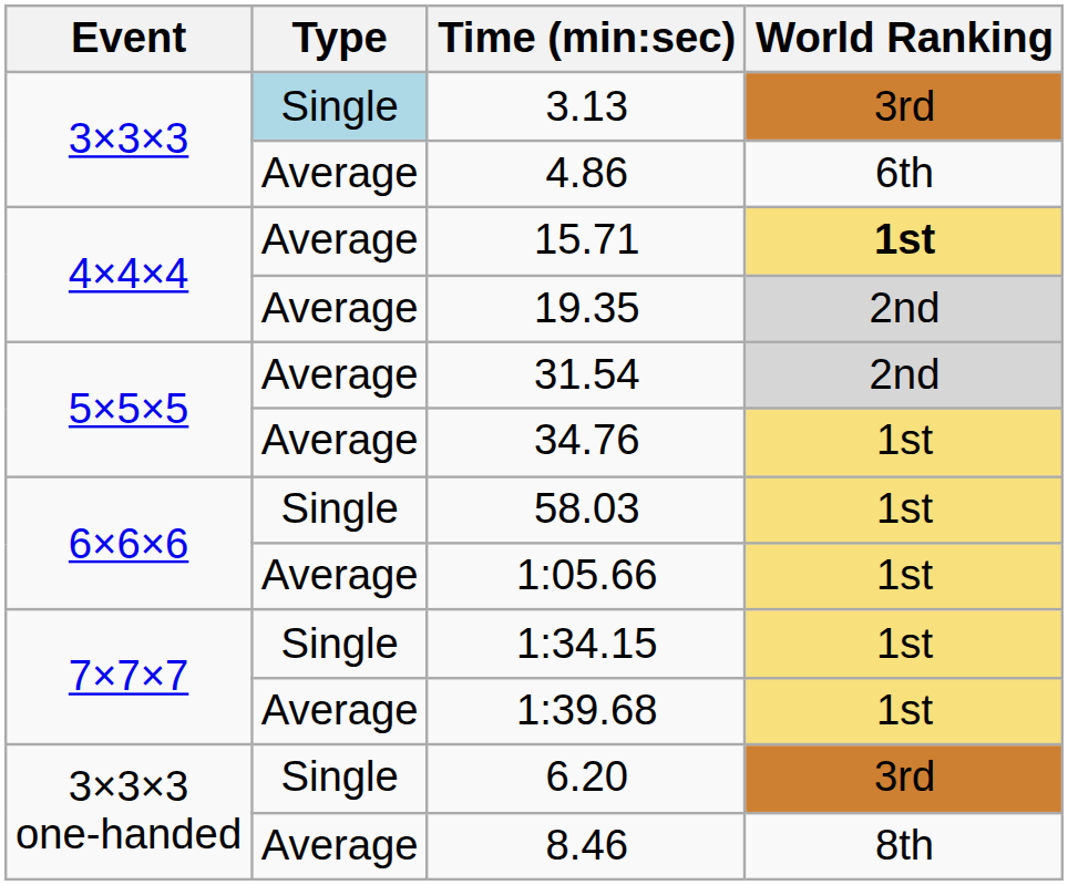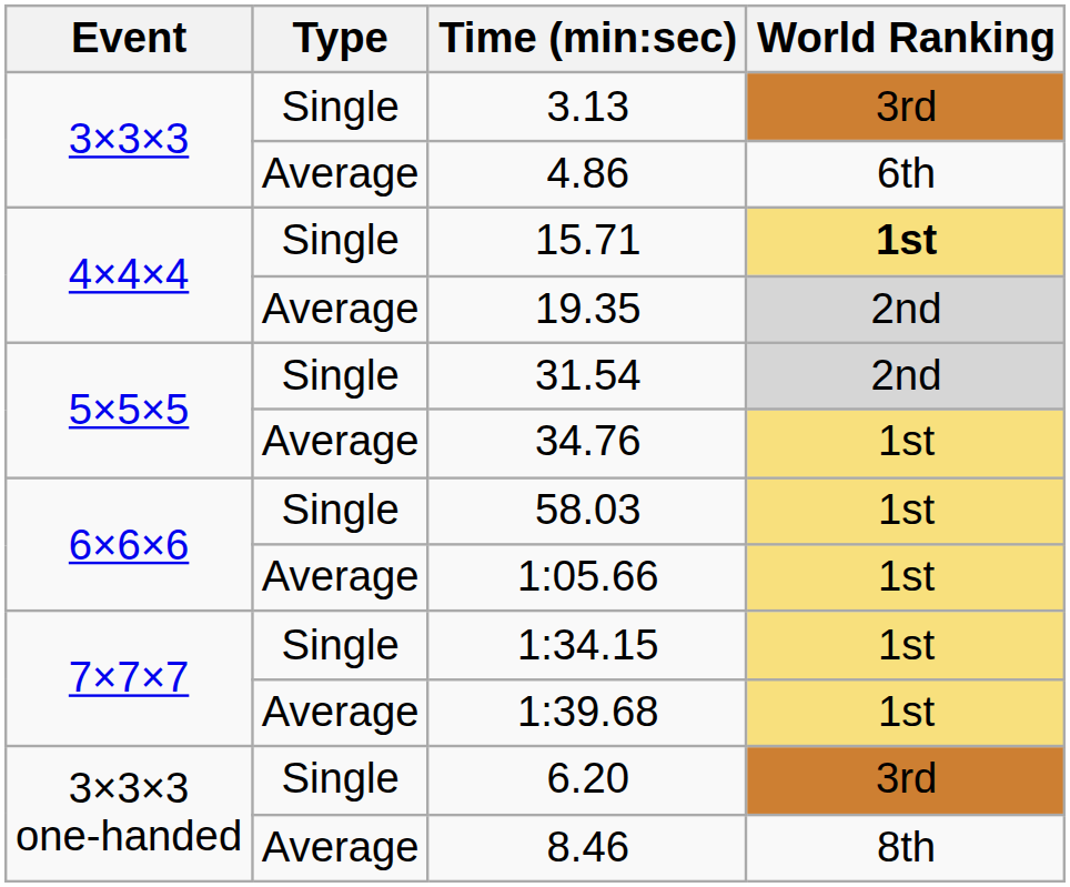3.13 | Type: lightblue background -> no background
15.71 | Type: Average -> Single
31.54 | Type: Average -> Single
